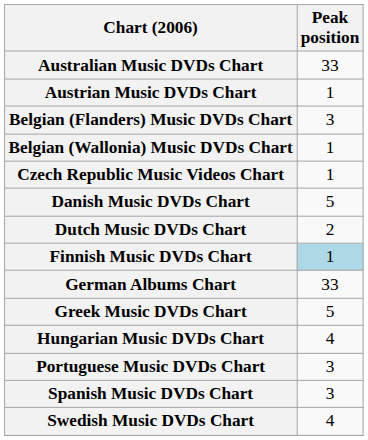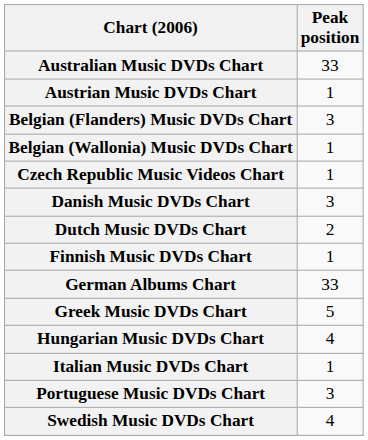Danish Music DVDs Chart | Peak position: 5 -> 3
Finnish Music DVDs Chart | Peak position: lightblue background -> no background
+ row: Italian Music DVDs Chart | 1
- row: Spanish Music DVDs Chart | 3
